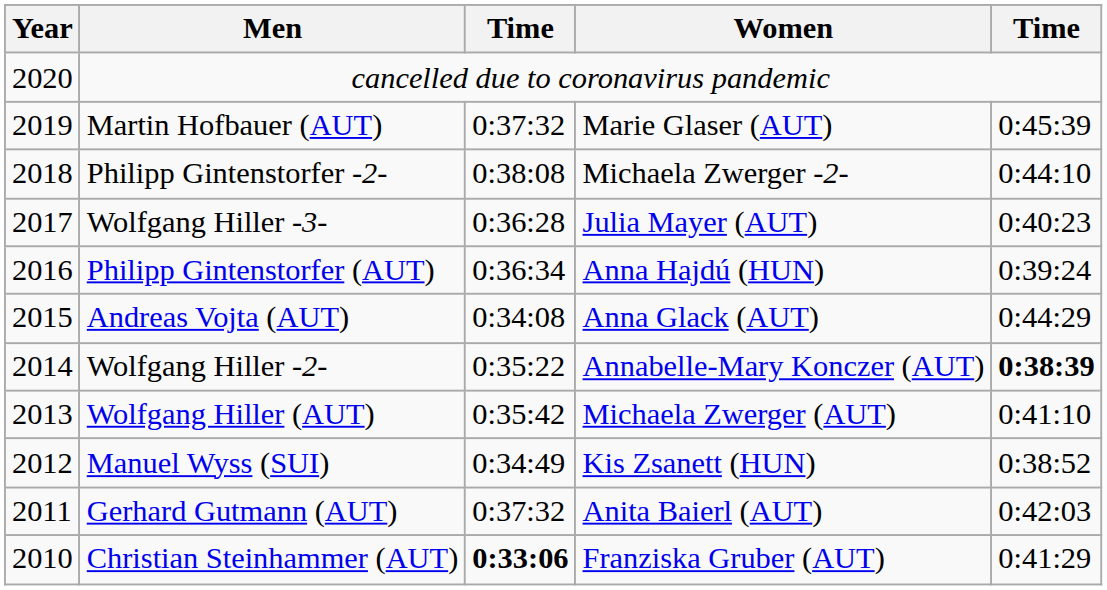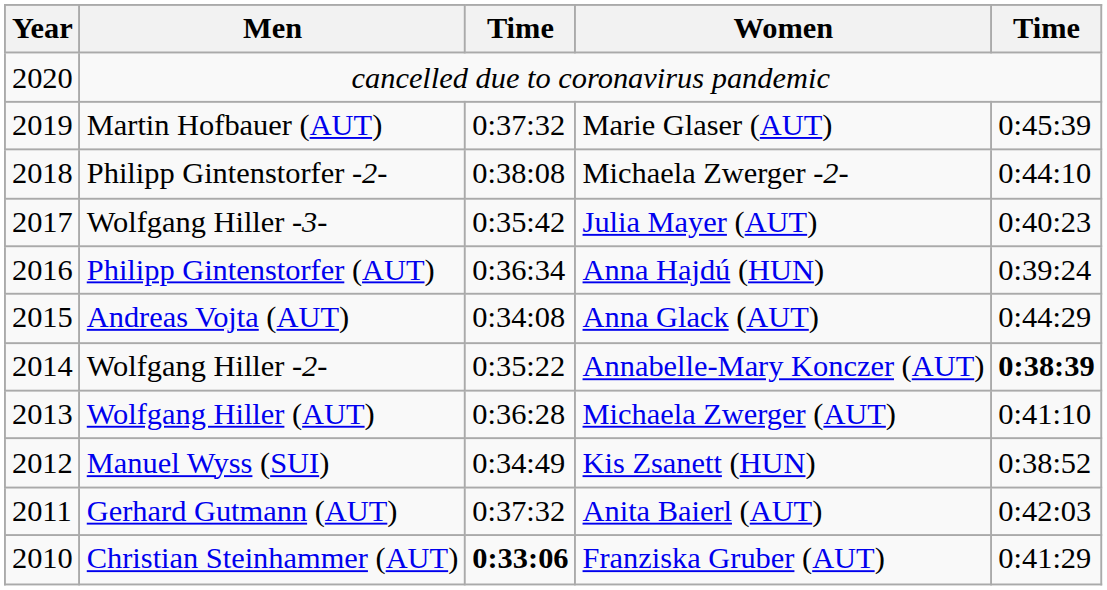Wolfgang Hiller -3- | column 3: 0:36:28 -> 0:35:42
Wolfgang Hiller (AUT) | column 3: 0:35:42 -> 0:36:28
